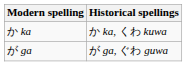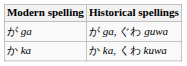rows swapped: か ka <-> が ga
